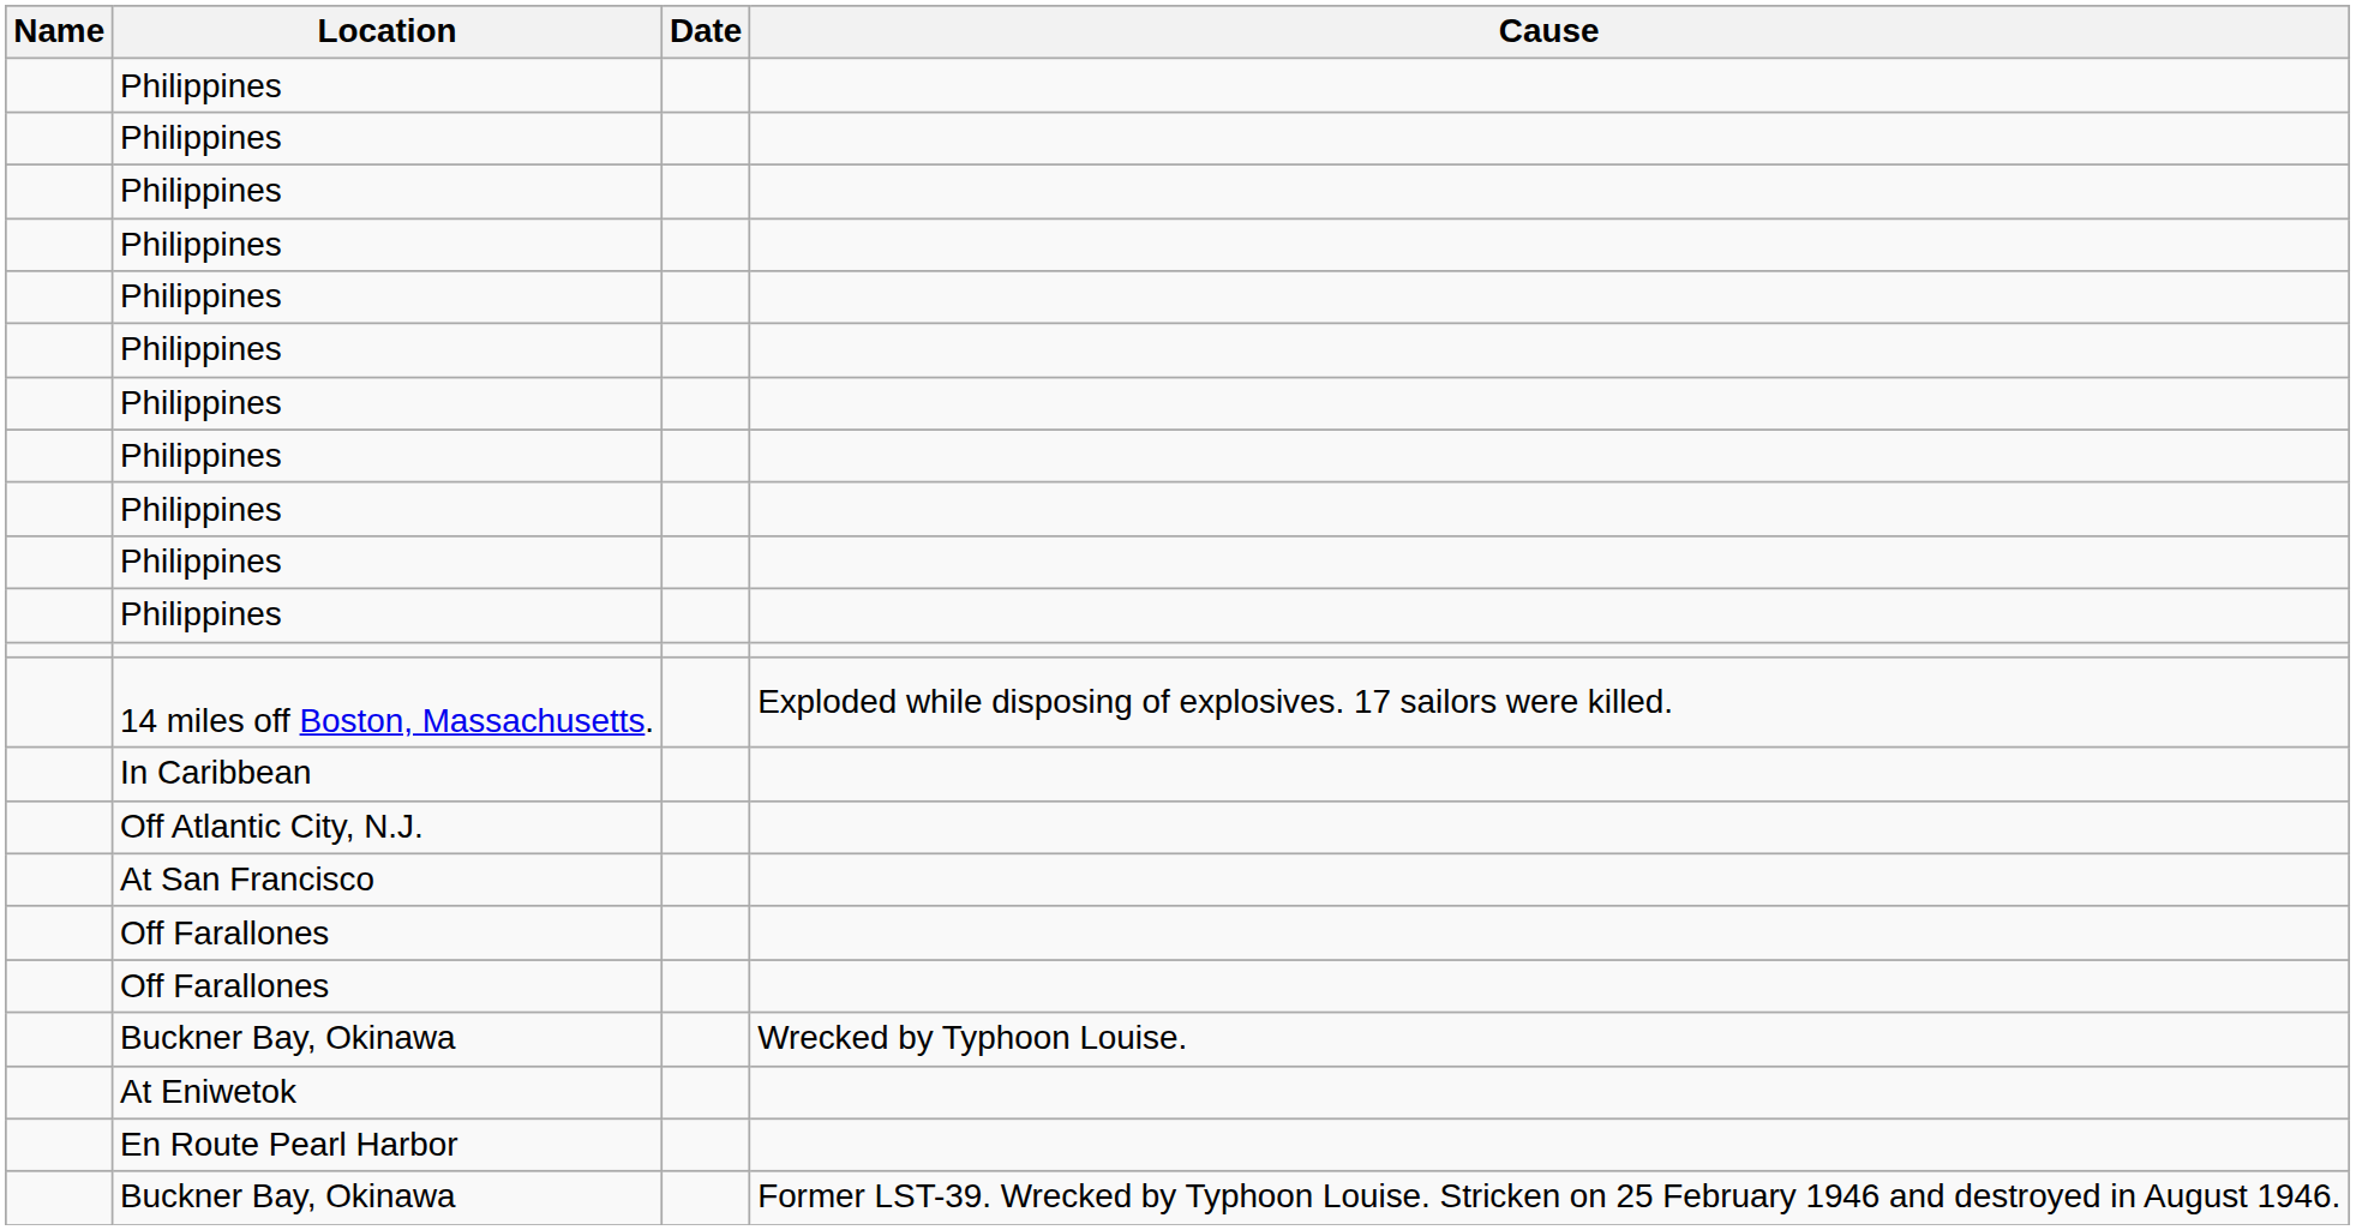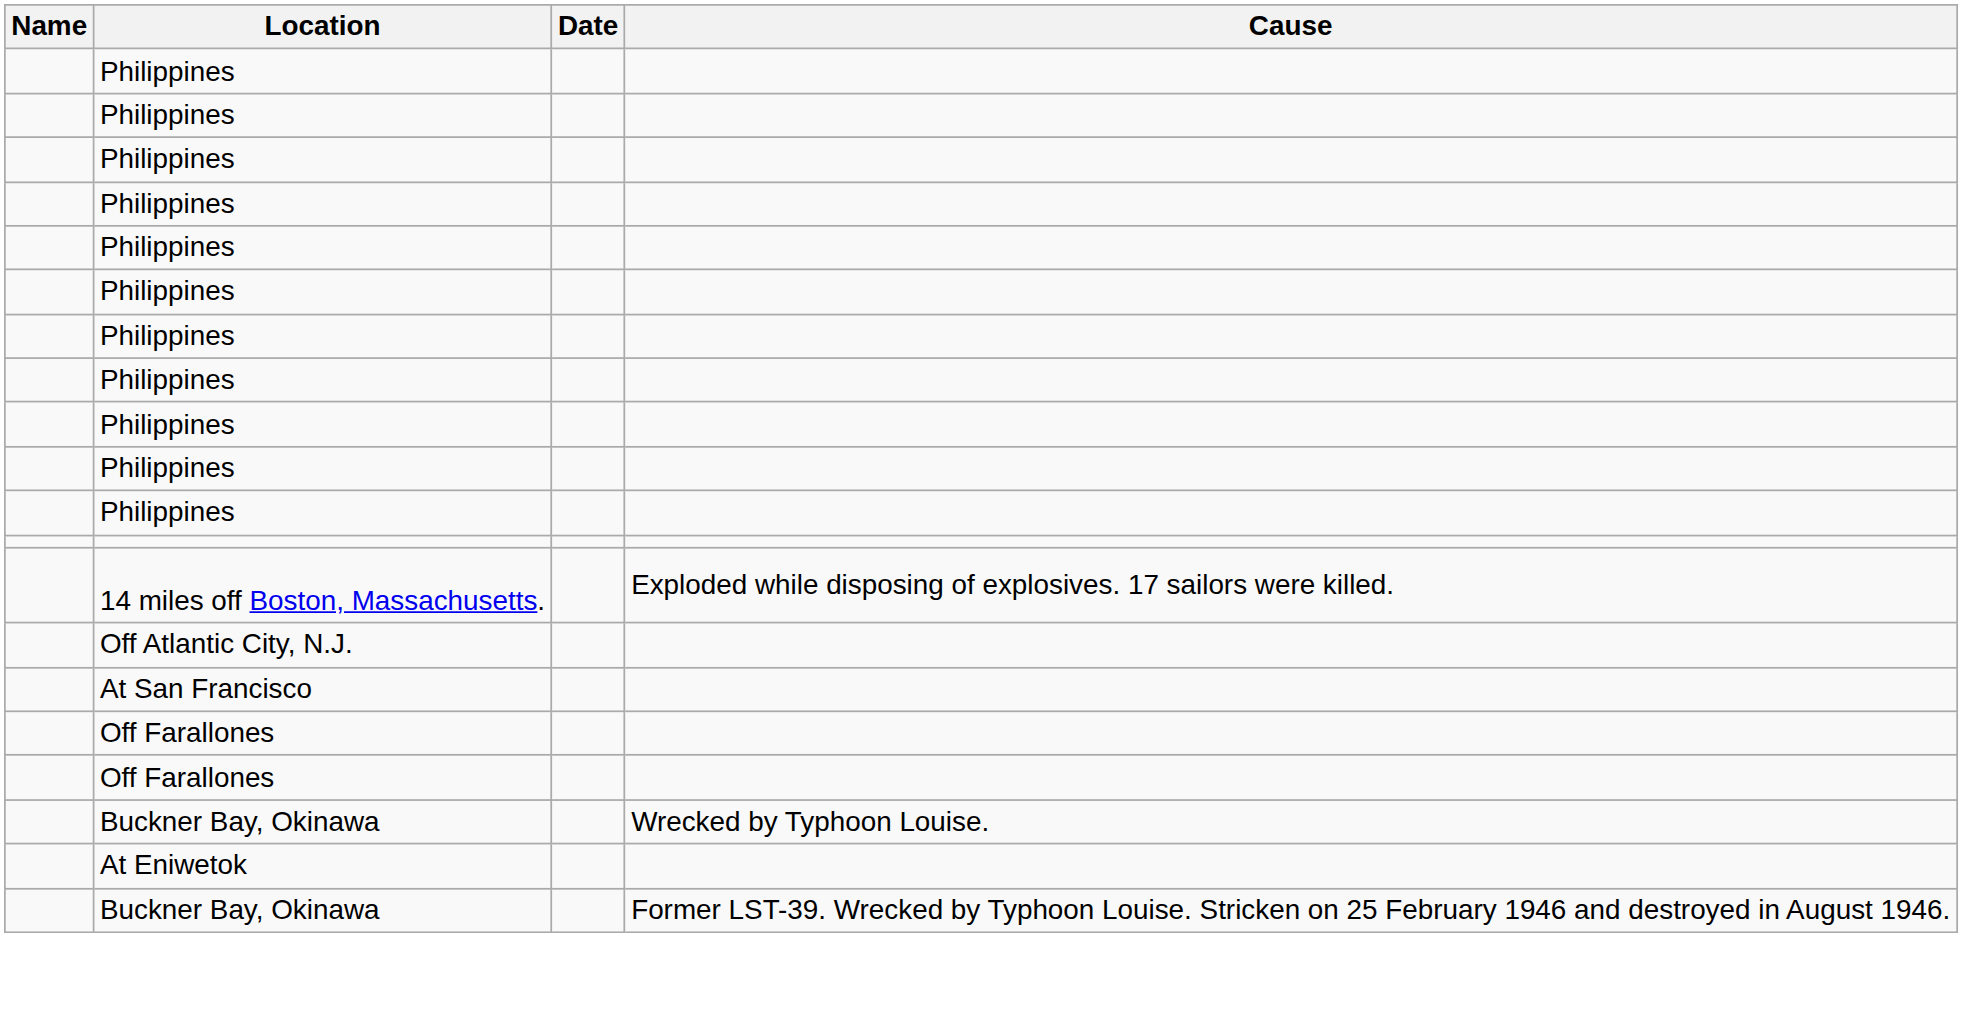- row: In Caribbean
- row: En Route Pearl Harbor
